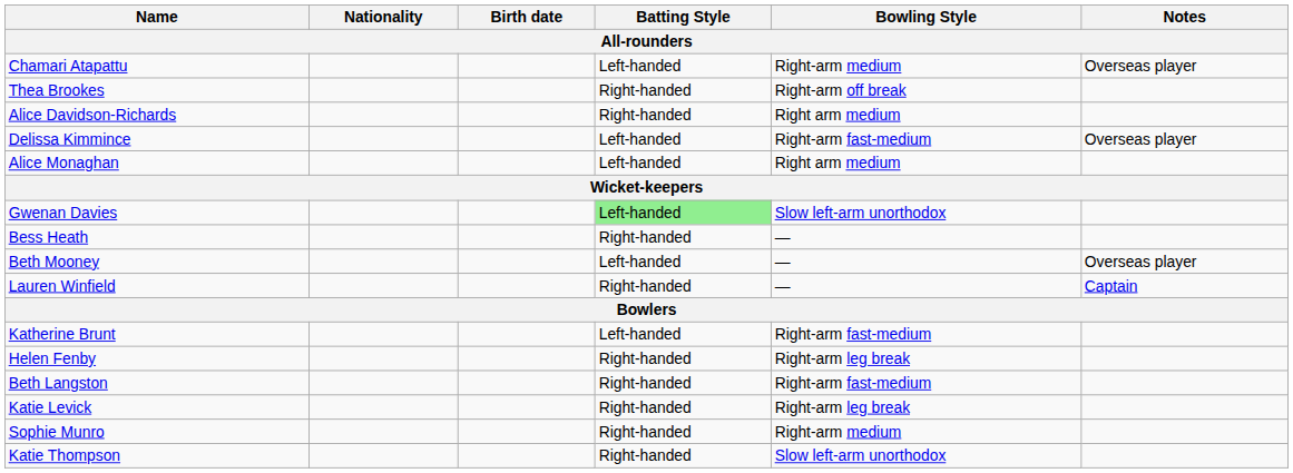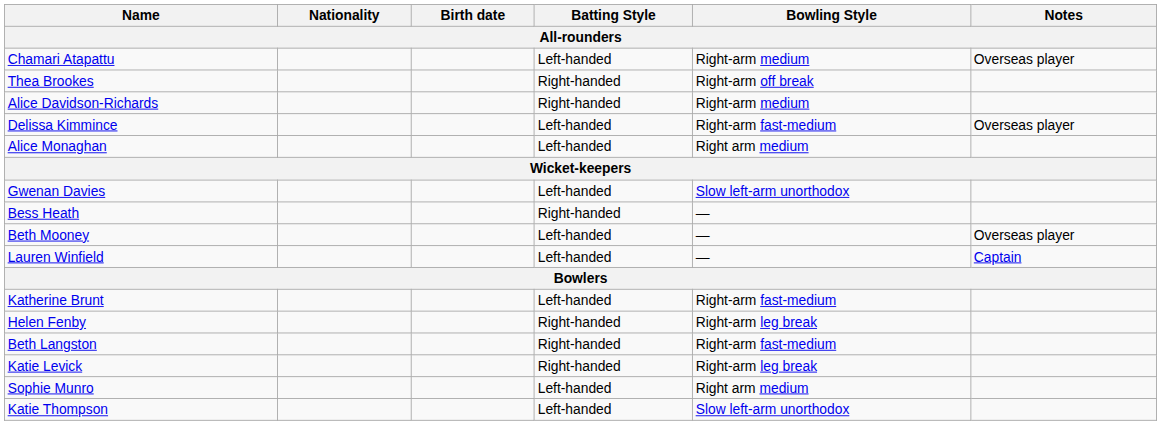Alice Davidson-Richards | Bowling Style: Right arm medium -> Right-arm medium
Gwenan Davies | Batting Style: lightgreen background -> no background
Lauren Winfield | Batting Style: Right-handed -> Left-handed
Sophie Munro | Batting Style: Right-handed -> Left-handed
Sophie Munro | Bowling Style: Right-arm medium -> Right arm medium
Katie Thompson | Batting Style: Right-handed -> Left-handed
